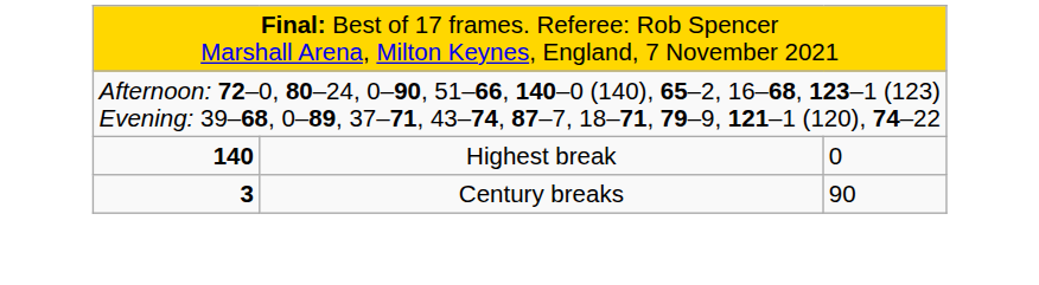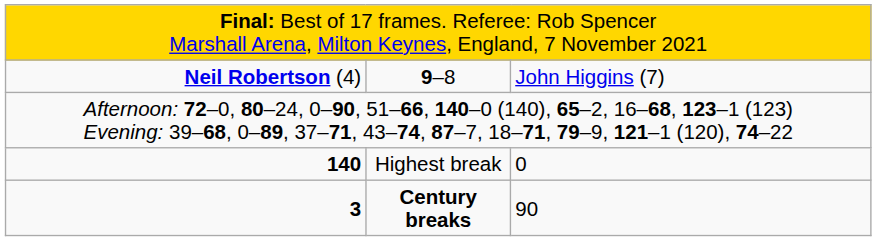+ row: Neil Robertson (4) | 9–8 | John Higgins (7)
3 | column 2: normal -> bold
